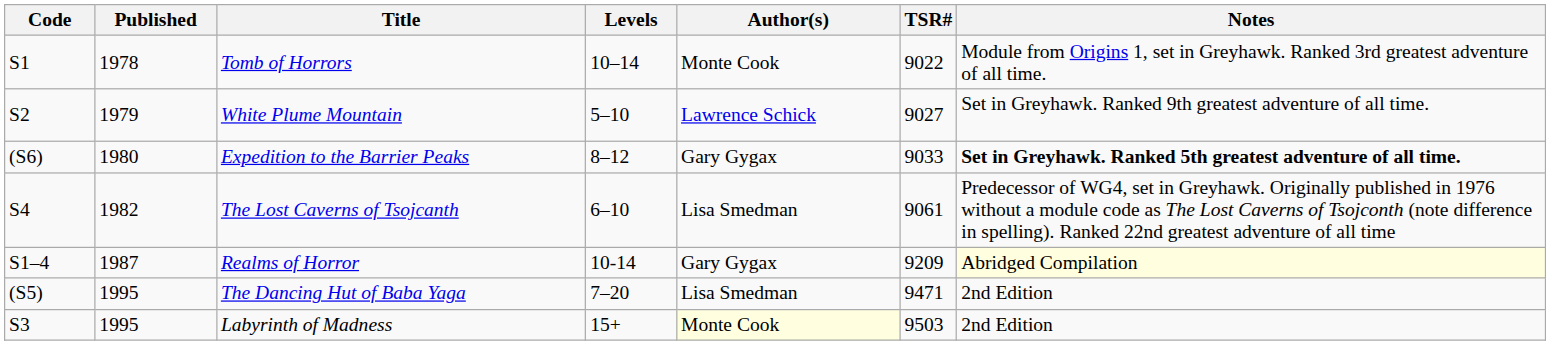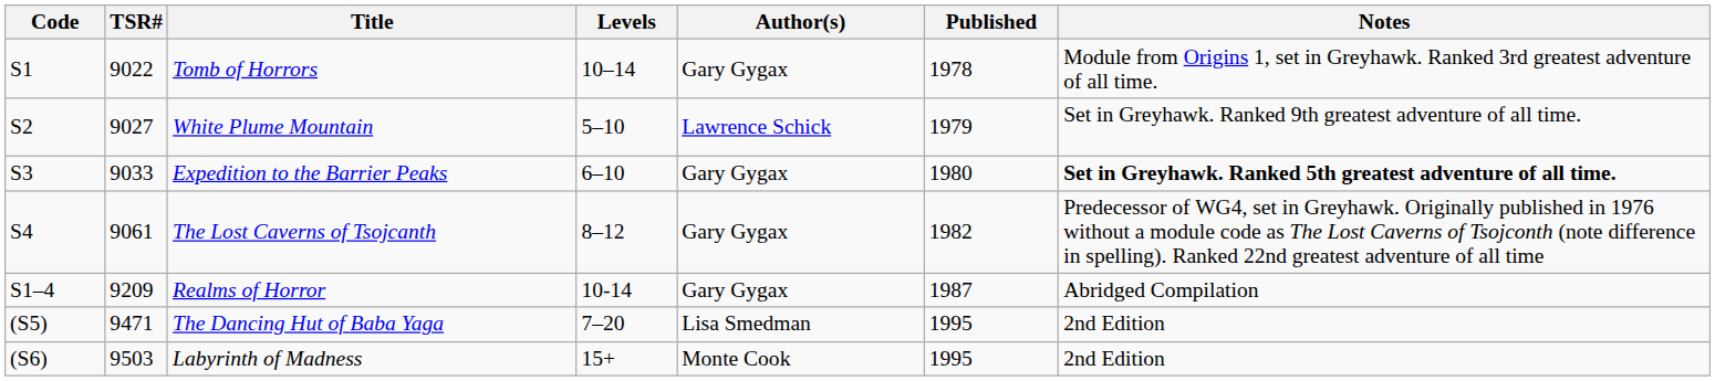columns swapped: TSR# <-> Published
Tomb of Horrors | Author(s): Monte Cook -> Gary Gygax
Expedition to the Barrier Peaks | Code: (S6) -> S3
Expedition to the Barrier Peaks | Levels: 8–12 -> 6–10
The Lost Caverns of Tsojcanth | Levels: 6–10 -> 8–12
The Lost Caverns of Tsojcanth | Author(s): Lisa Smedman -> Gary Gygax
Realms of Horror | Notes: lightyellow background -> no background
Labyrinth of Madness | Code: S3 -> (S6)
Labyrinth of Madness | Author(s): lightyellow background -> no background
